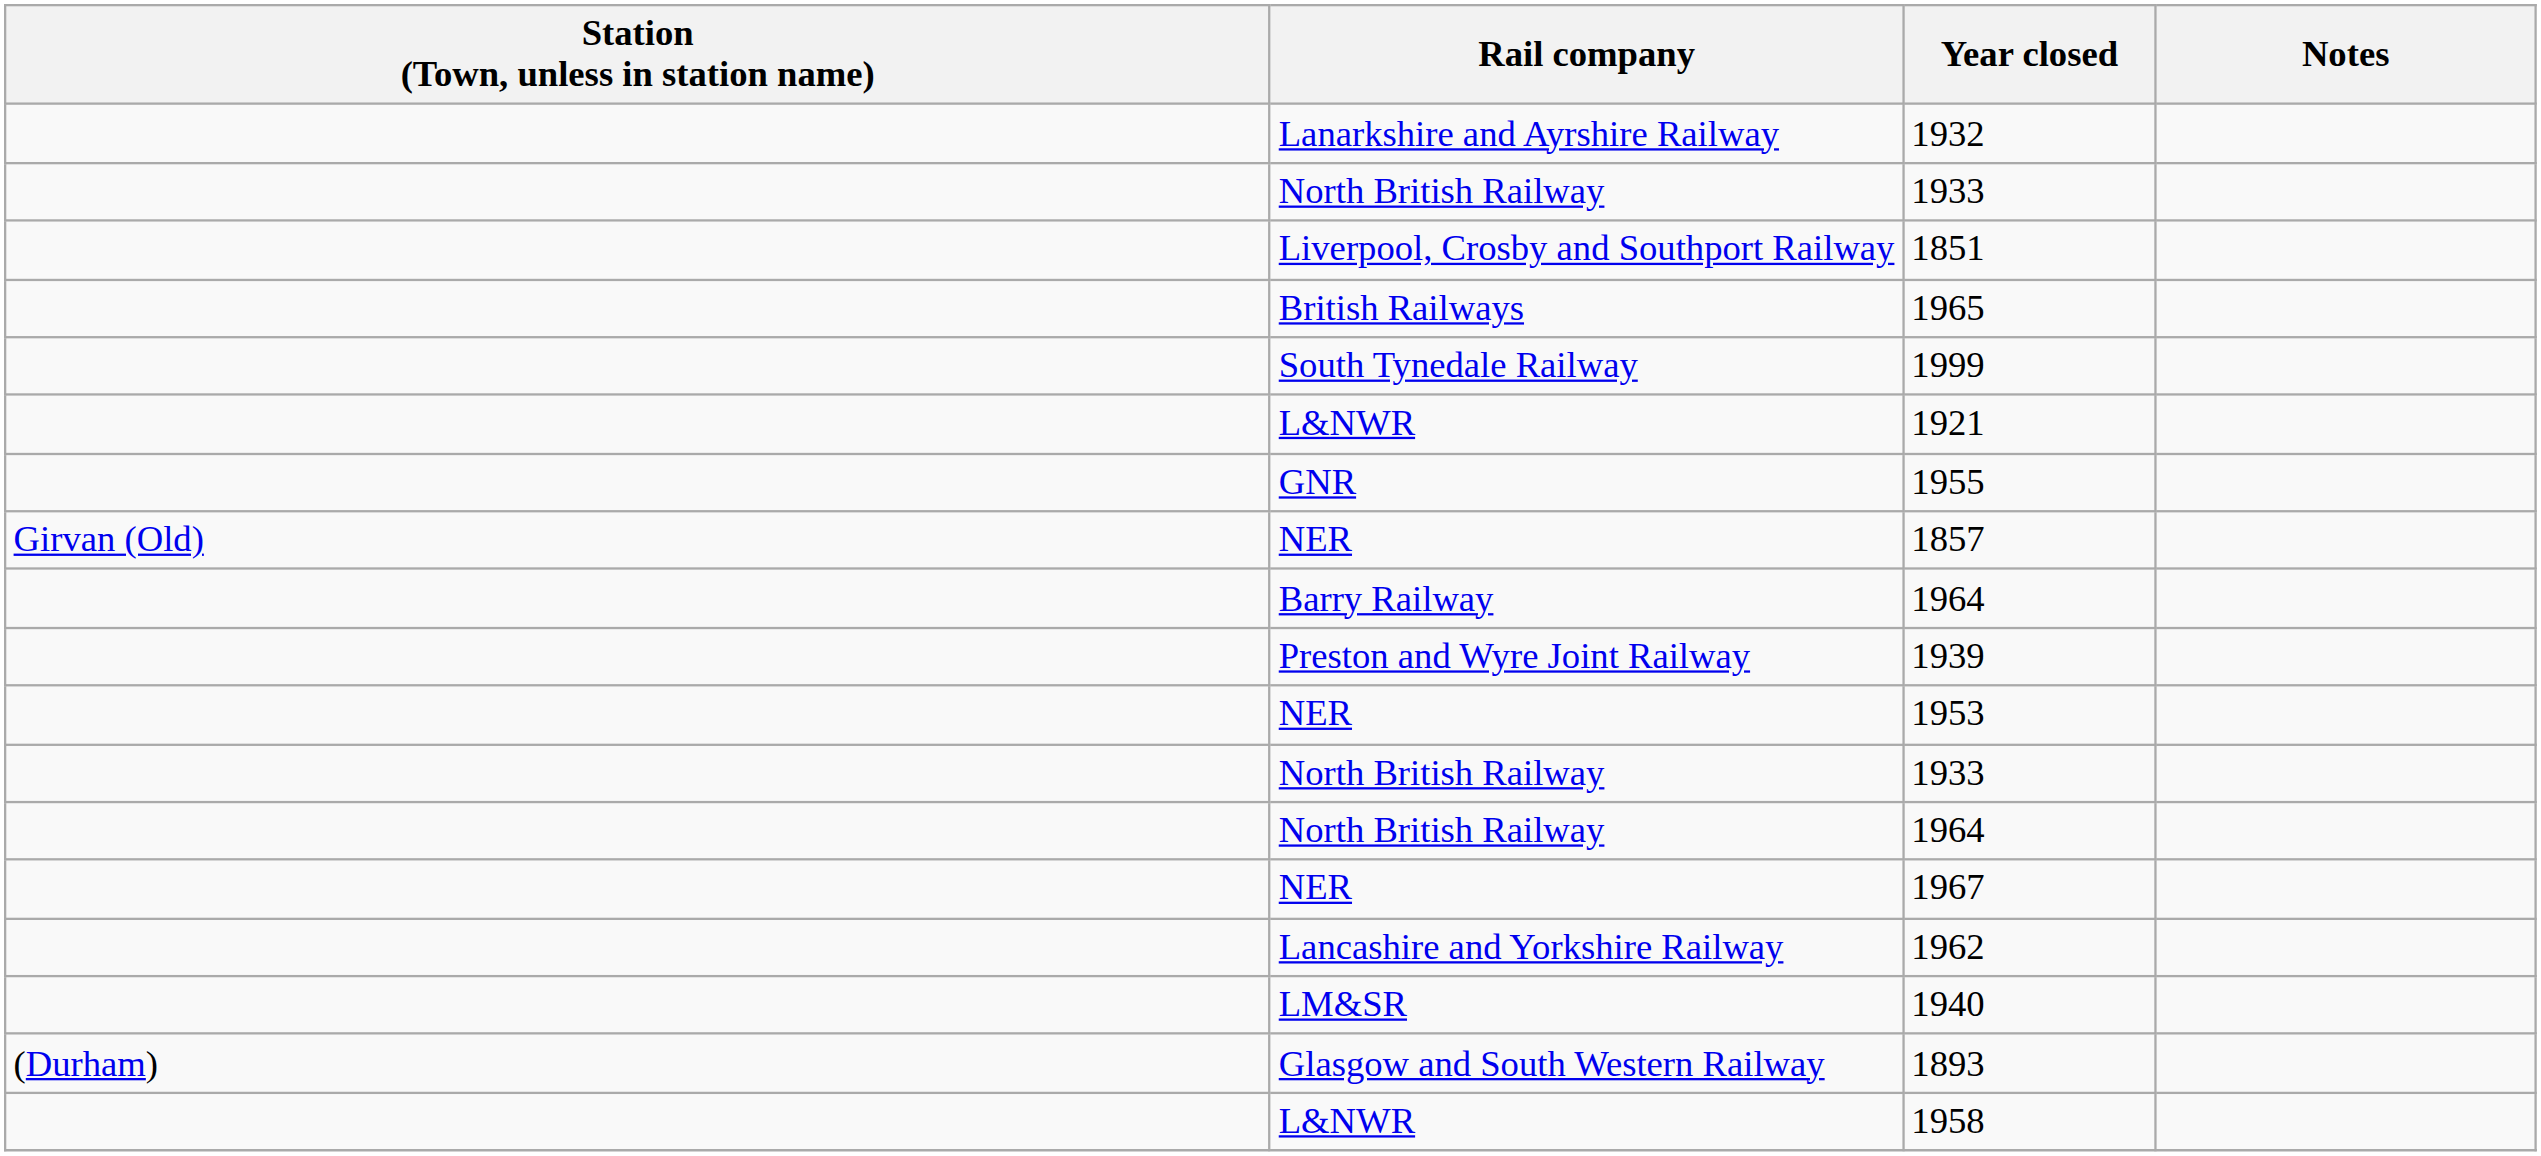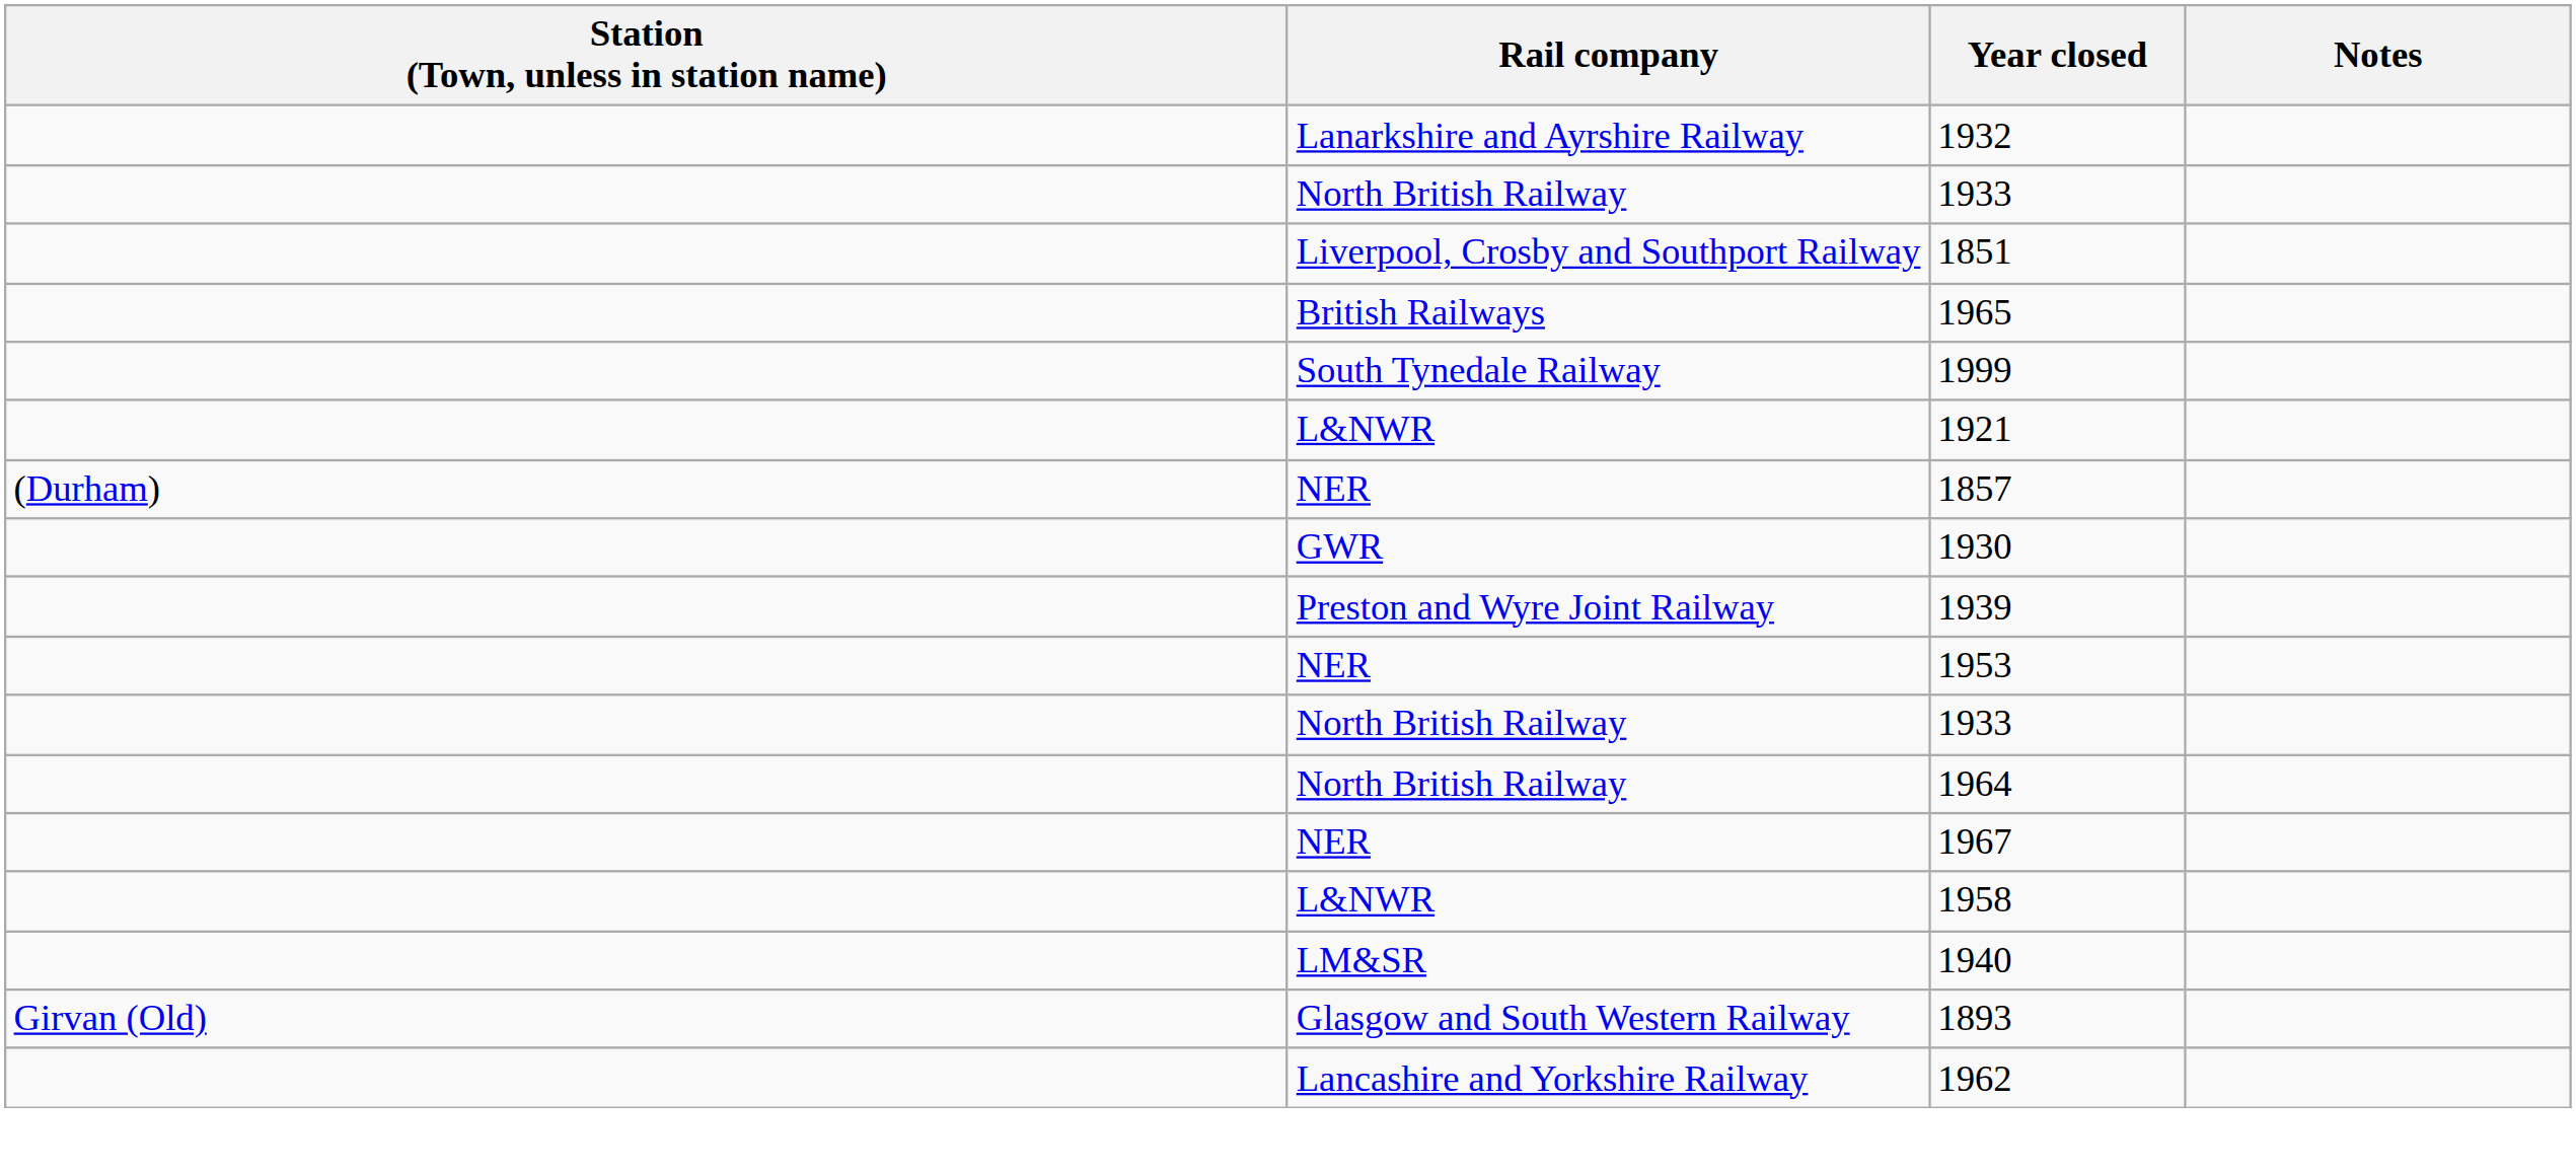- row: GNR | 1955
1857 | Station (Town, unless in station name): Girvan (Old) -> (Durham)
- row: Barry Railway | 1964
+ row: GWR | 1930
rows swapped: 1958 <-> 1962
1893 | Station (Town, unless in station name): (Durham) -> Girvan (Old)
